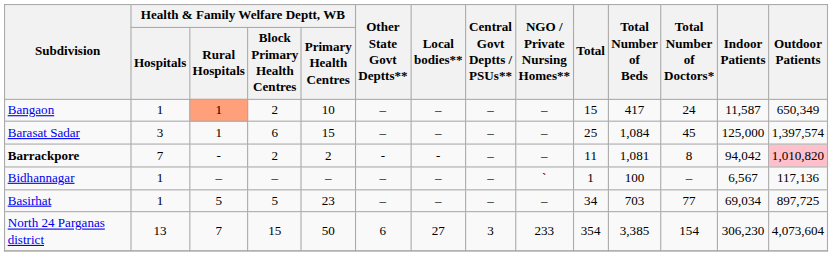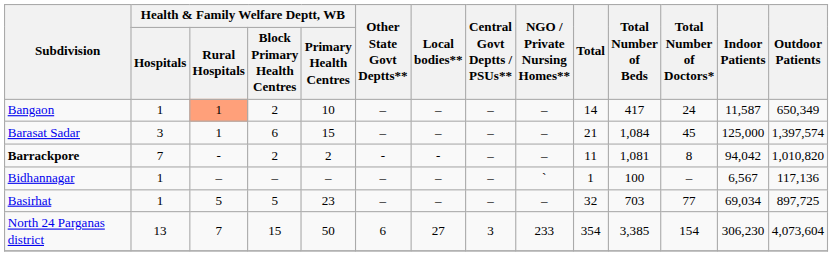Bangaon | Total: 15 -> 14
Barasat Sadar | Total: 25 -> 21
Barrackpore | Outdoor Patients: pink background -> no background
Basirhat | Total: 34 -> 32
